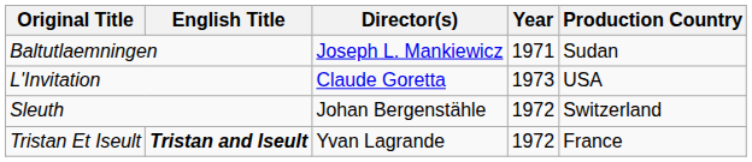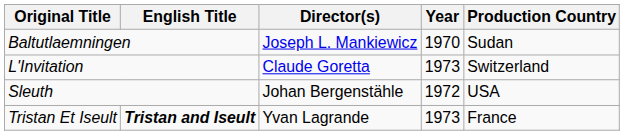Baltutlaemningen | Year: 1971 -> 1970
L'Invitation | Production Country: USA -> Switzerland
Sleuth | Production Country: Switzerland -> USA
Tristan Et Iseult | Year: 1972 -> 1973
